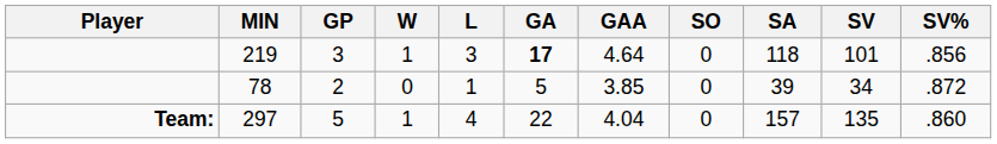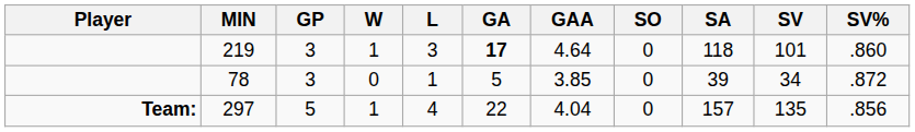219 | SV%: .856 -> .860
78 | GP: 2 -> 3
297 | SV%: .860 -> .856
